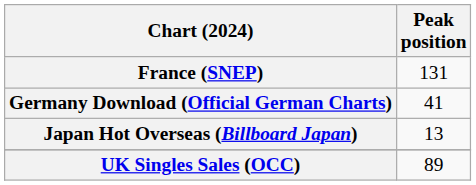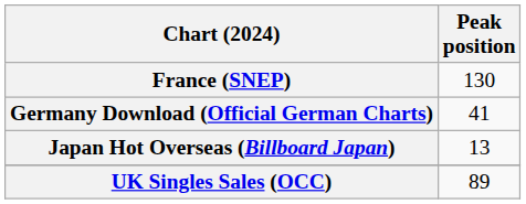France (SNEP) | Peak position: 131 -> 130
